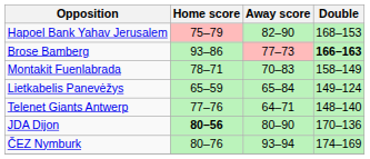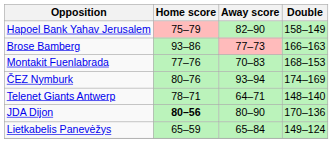Hapoel Bank Yahav Jerusalem | Double: 168–153 -> 158–149
Brose Bamberg | Double: bold -> normal
Montakit Fuenlabrada | Home score: 78–71 -> 77–76
Montakit Fuenlabrada | Double: 158–149 -> 168–153
rows swapped: ČEZ Nymburk <-> Lietkabelis Panevėžys
Telenet Giants Antwerp | Home score: 77–76 -> 78–71
